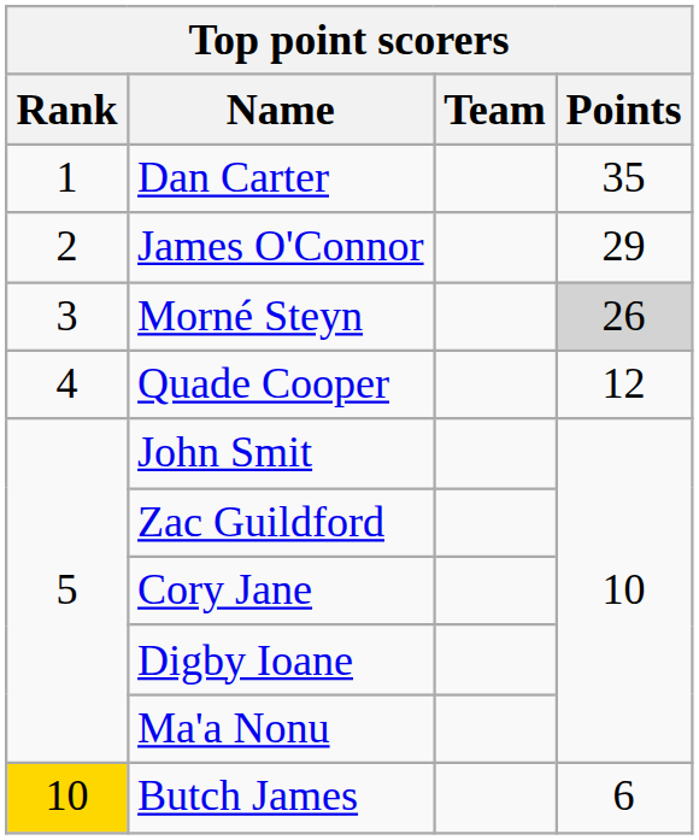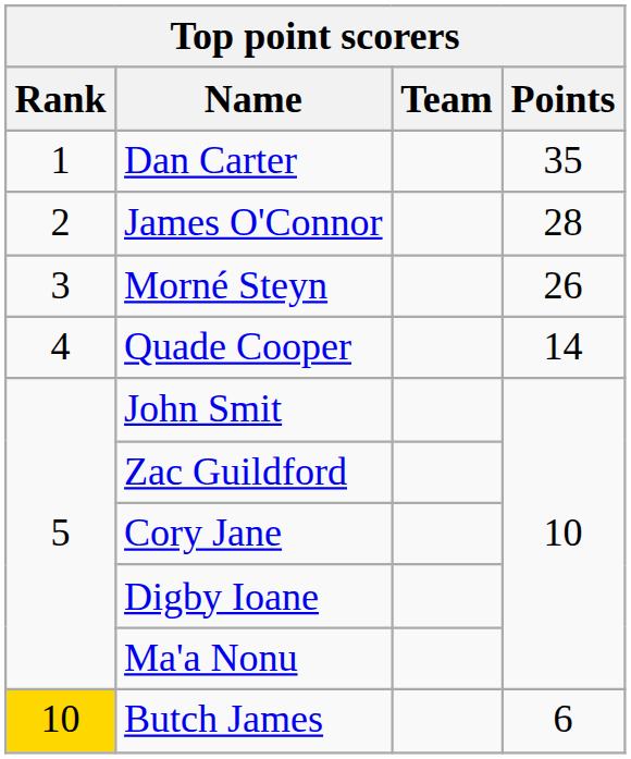James O'Connor | Points: 29 -> 28
Morné Steyn | Points: lightgrey background -> no background
Quade Cooper | Points: 12 -> 14
